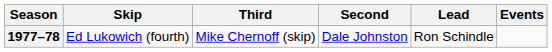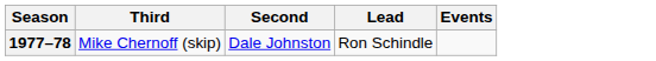- column: Skip | Ed Lukowich (fourth)
